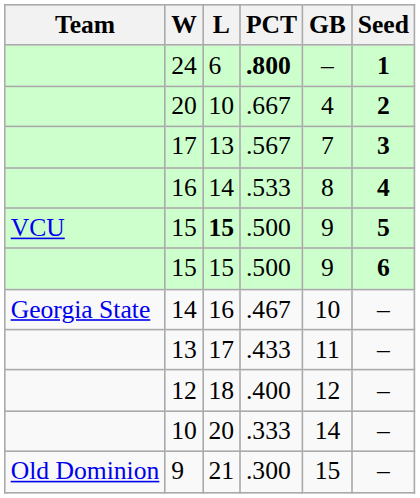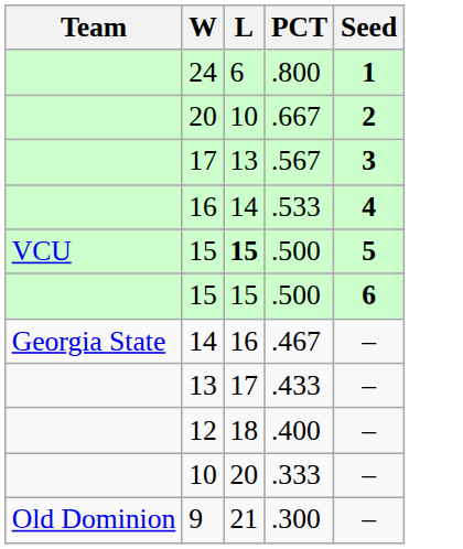- column: GB | – | 4 | 7 | 8 | 9 | 9 | 10 | 11 | 12 | 14 | 15
24 | PCT: bold -> normal
